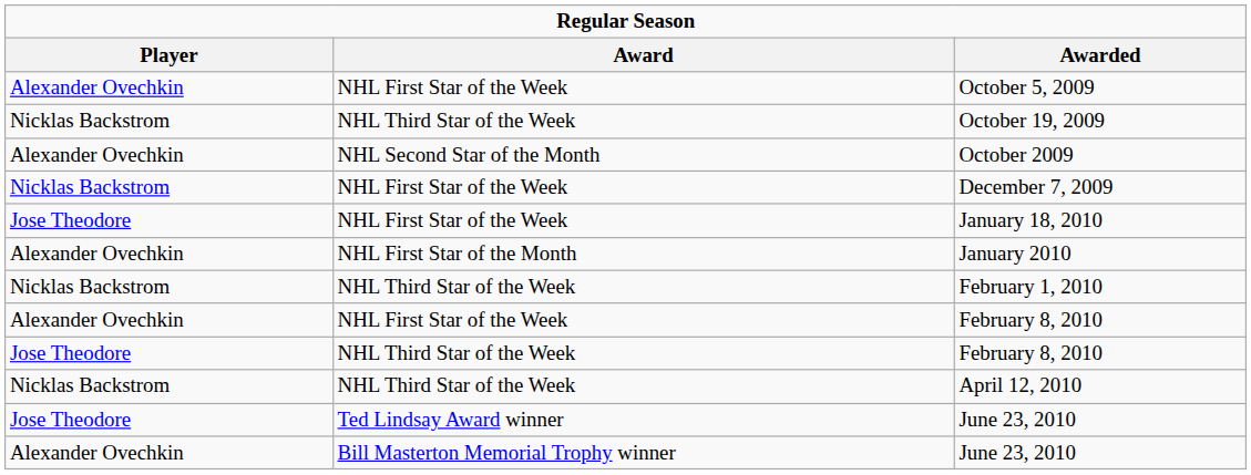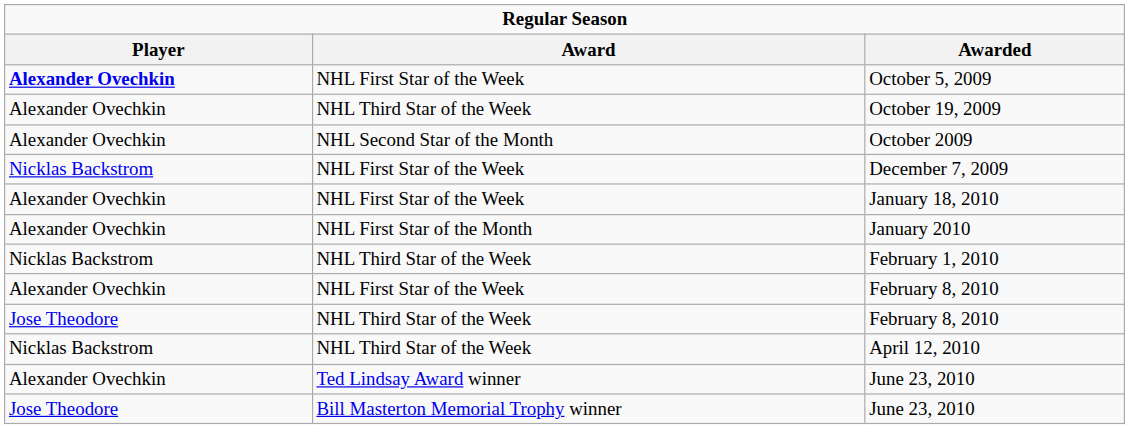October 5, 2009 | Player: normal -> bold
October 19, 2009 | Player: Nicklas Backstrom -> Alexander Ovechkin
January 18, 2010 | Player: Jose Theodore -> Alexander Ovechkin
Ted Lindsay Award winner / June 23, 2010 | Player: Jose Theodore -> Alexander Ovechkin
Bill Masterton Memorial Trophy winner / June 23, 2010 | Player: Alexander Ovechkin -> Jose Theodore
